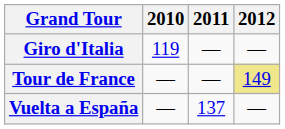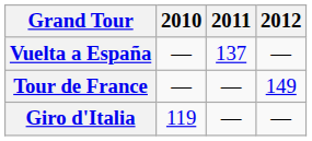rows swapped: Giro d'Italia <-> Vuelta a España
Tour de France | 2012: khaki background -> no background
